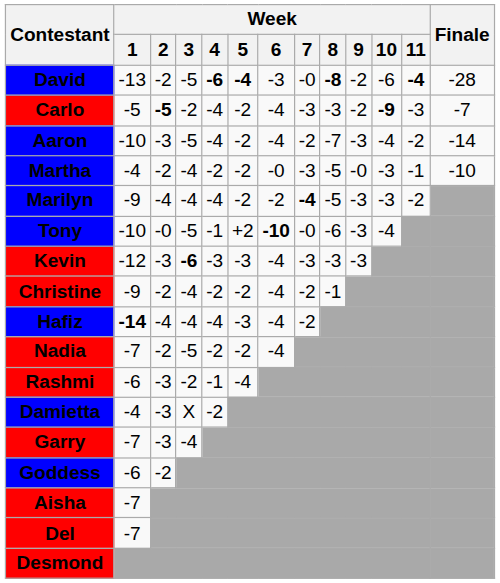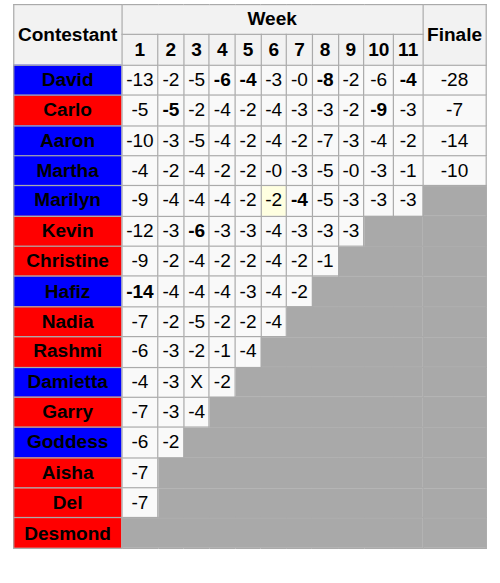Marilyn | Week / 6: no background -> lightyellow background
Marilyn | Week / 11: -2 -> -3
- row: Tony | -10 | -0 | -5 | -1 | +2 | -10 | -0 | -6 | -3 | -4
